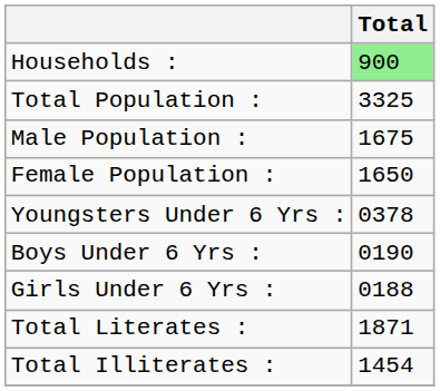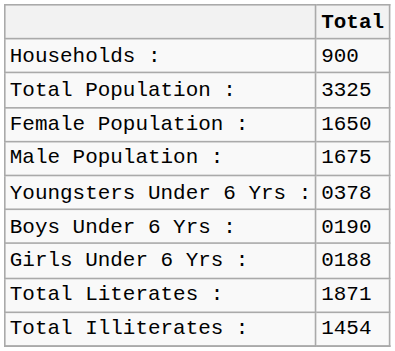Households : | Total: lightgreen background -> no background
rows swapped: Male Population : <-> Female Population :
